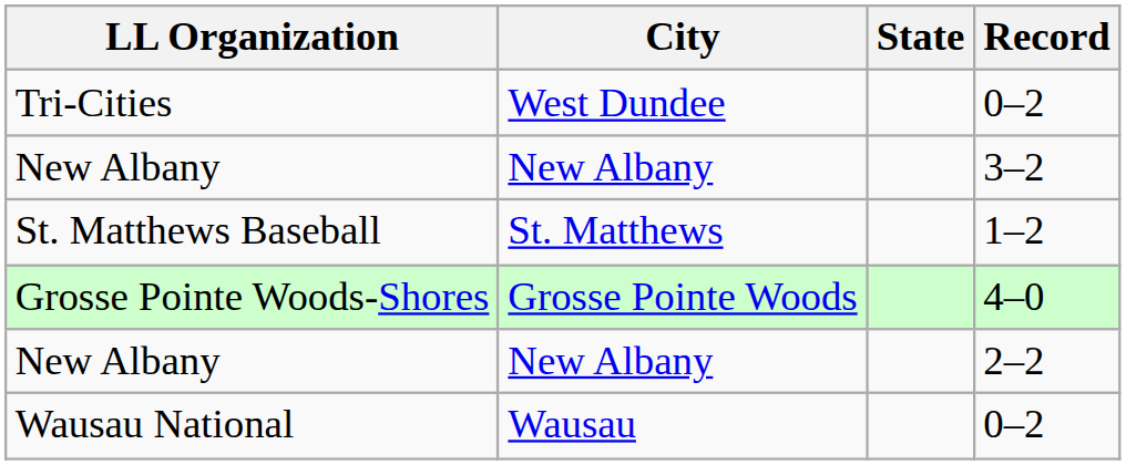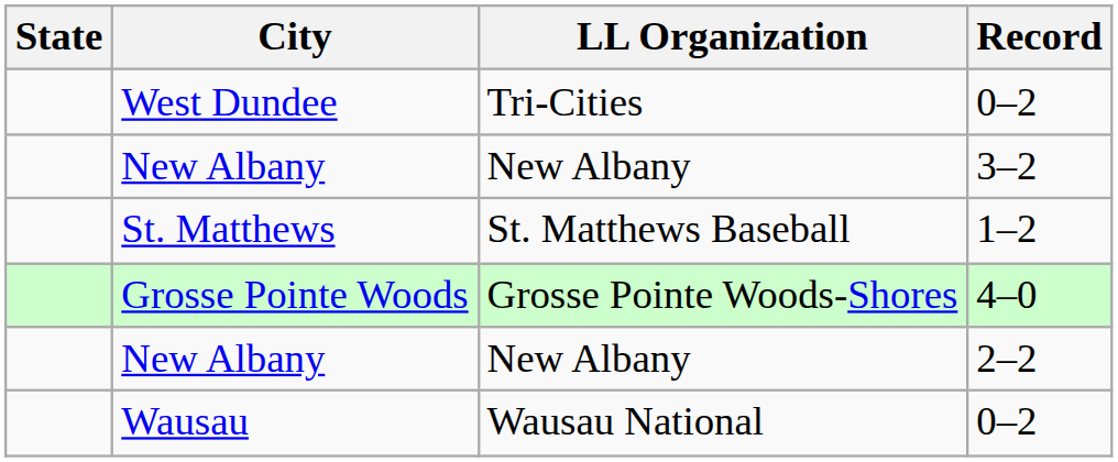columns swapped: State <-> LL Organization
